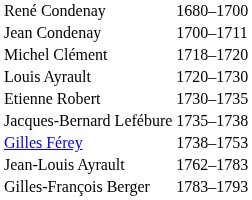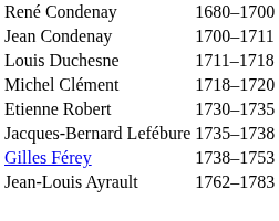+ row: Louis Duchesne | 1711–1718
- row: Louis Ayrault | 1720–1730
- row: Gilles-François Berger | 1783–1793
